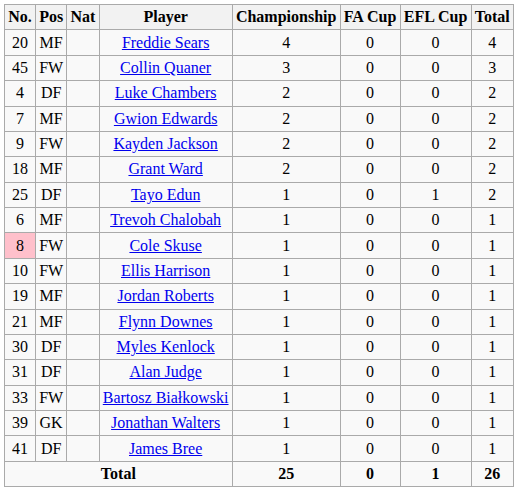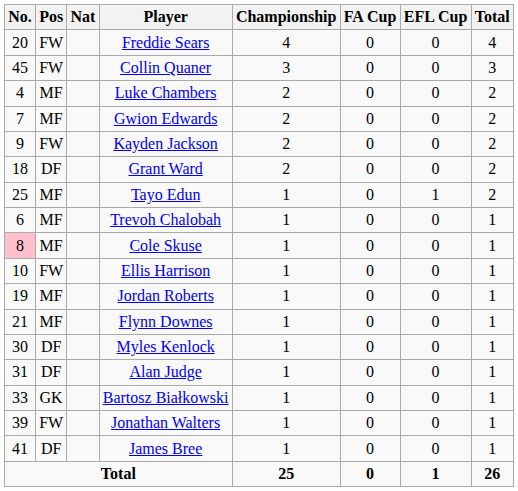Freddie Sears | Pos: MF -> FW
Luke Chambers | Pos: DF -> MF
Grant Ward | Pos: MF -> DF
Tayo Edun | Pos: DF -> MF
Cole Skuse | Pos: FW -> MF
Bartosz Białkowski | Pos: FW -> GK
Jonathan Walters | Pos: GK -> FW
